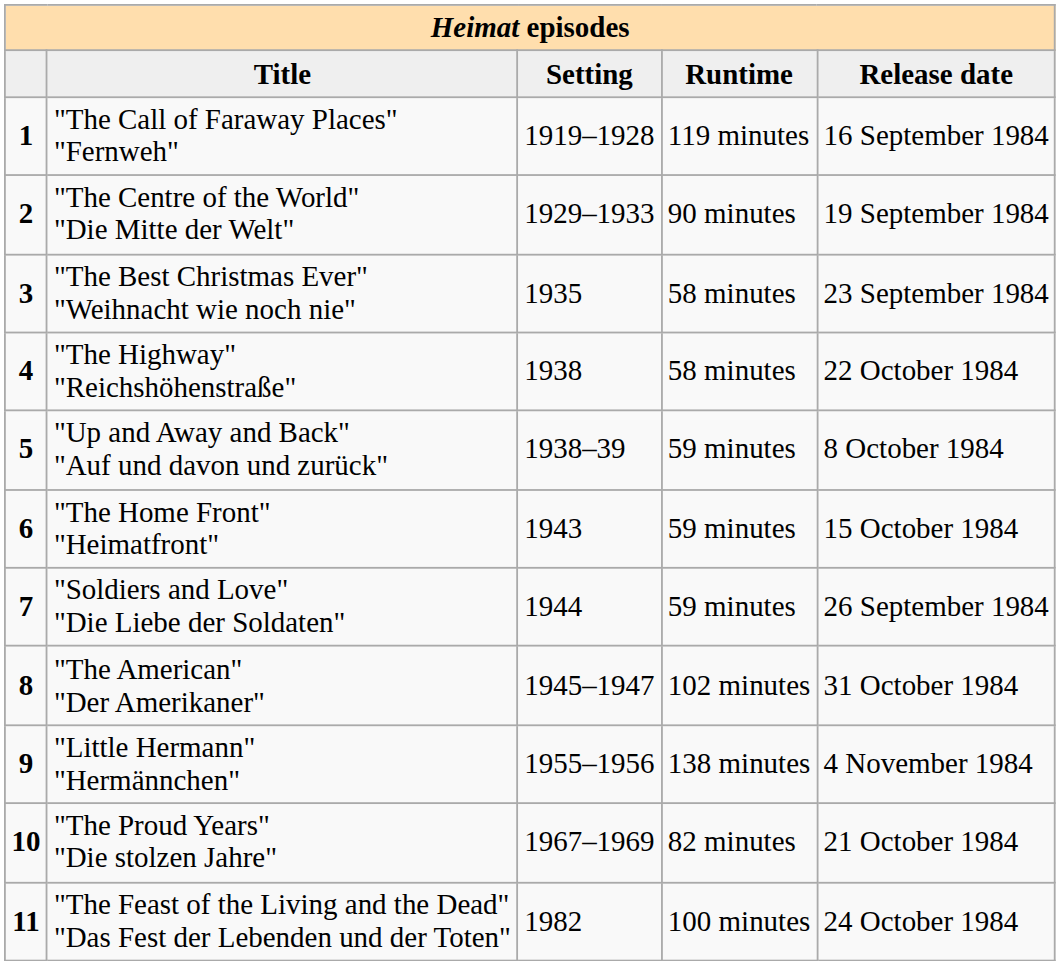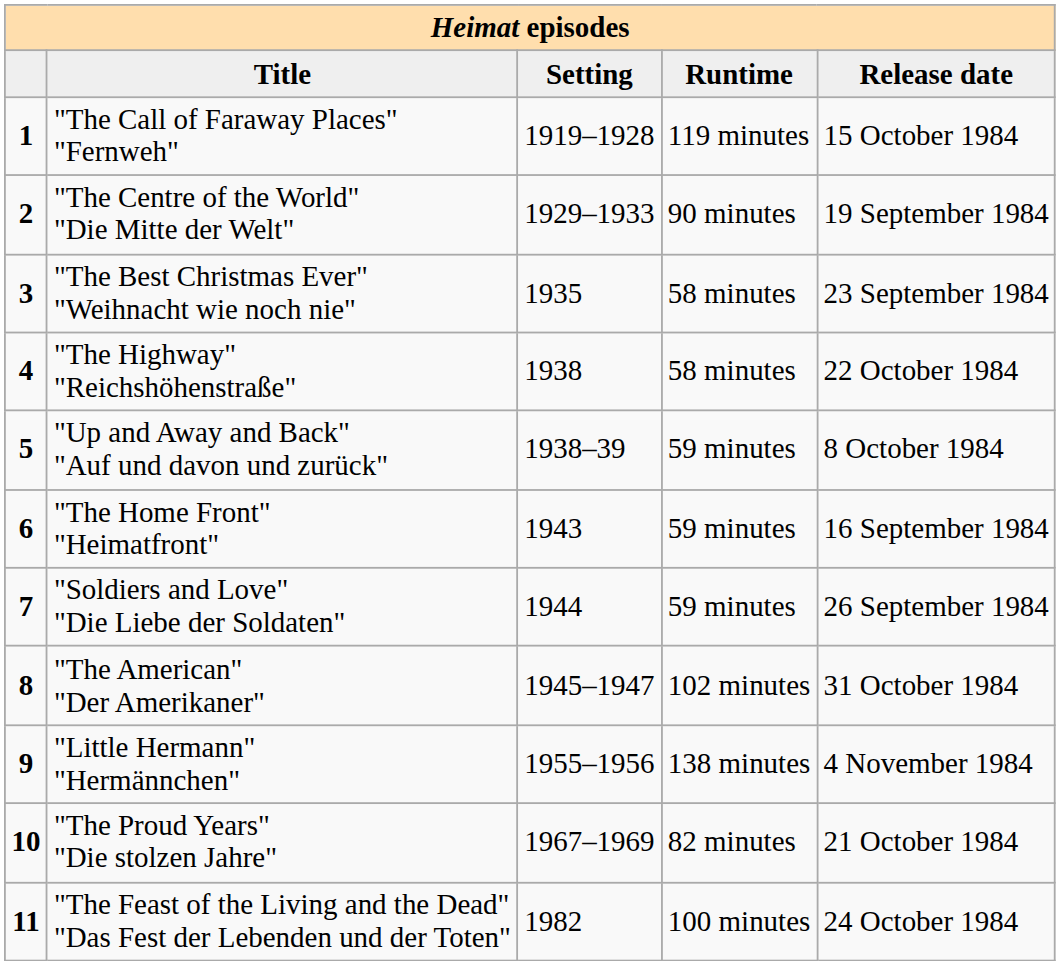"The Call of Faraway Places" "Fernweh" | Release date: 16 September 1984 -> 15 October 1984
"The Home Front" "Heimatfront" | Release date: 15 October 1984 -> 16 September 1984
